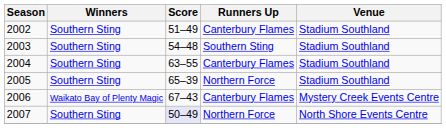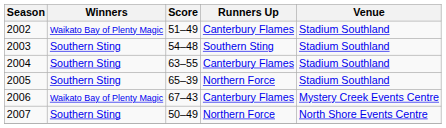2002 | Winners: Southern Sting -> Waikato Bay of Plenty Magic
2007 | Score: lavender background -> no background
